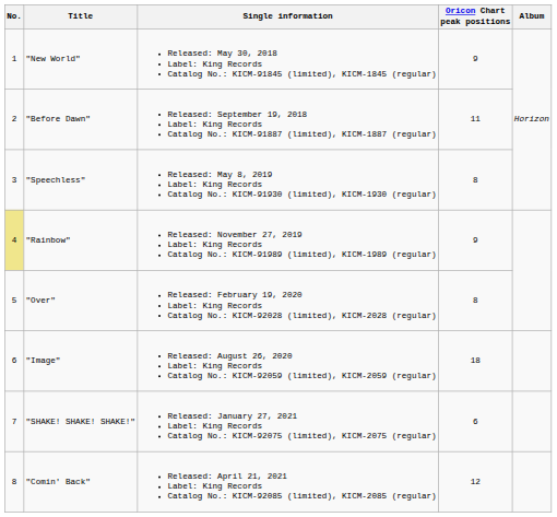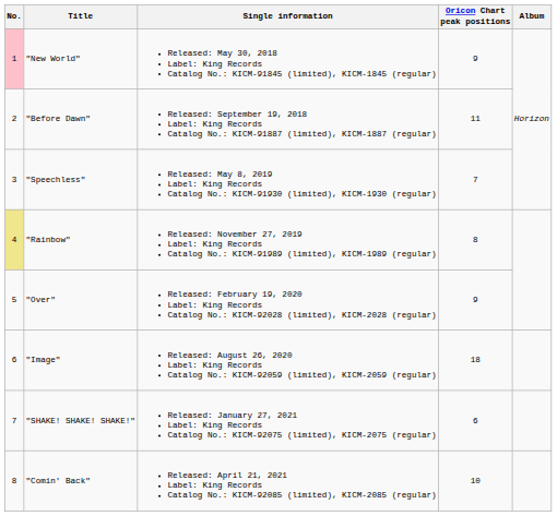"New World" | No.: no background -> pink background
"Speechless" | Oricon Chart peak positions: 8 -> 7
"Rainbow" | Oricon Chart peak positions: 9 -> 8
"Over" | Oricon Chart peak positions: 8 -> 9
"Comin' Back" | Oricon Chart peak positions: 12 -> 10
